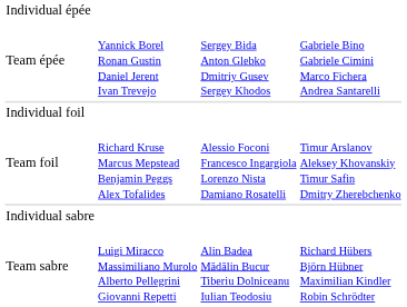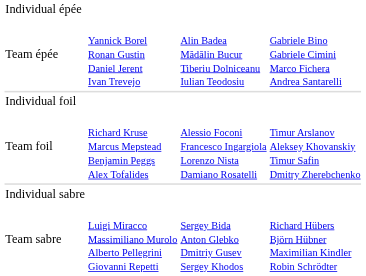Team épée | column 3: Sergey Bida Anton Glebko Dmitriy Gusev Sergey Khodos -> Alin Badea Mădălin Bucur Tiberiu Dolniceanu Iulian Teodosiu
Team sabre | column 3: Alin Badea Mădălin Bucur Tiberiu Dolniceanu Iulian Teodosiu -> Sergey Bida Anton Glebko Dmitriy Gusev Sergey Khodos
